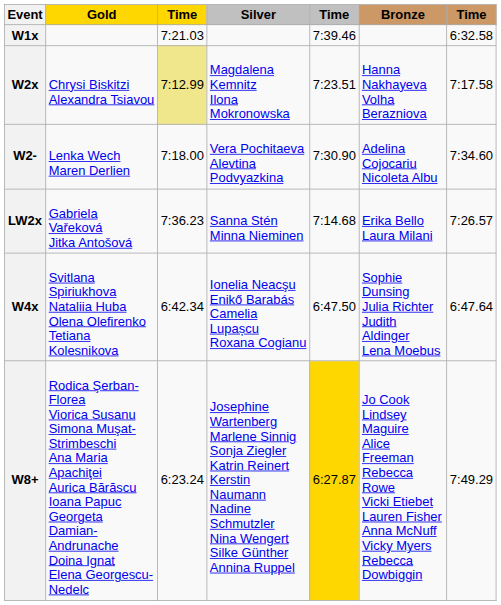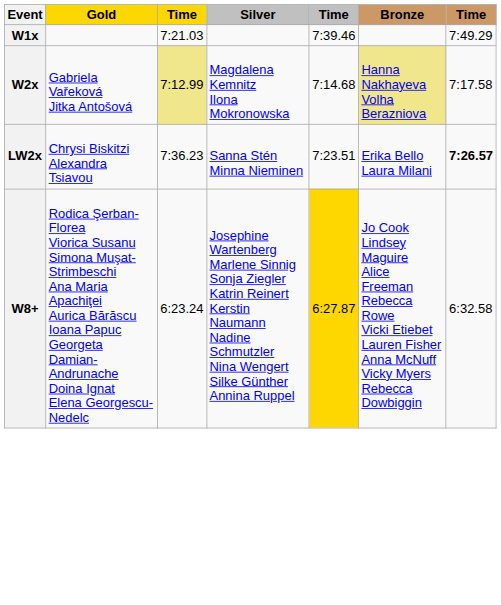W1x | column 7: 6:32.58 -> 7:49.29
W2x | Gold: Chrysi Biskitzi Alexandra Tsiavou -> Gabriela Vařeková Jitka Antošová
W2x | column 5: 7:23.51 -> 7:14.68
W2x | Bronze: no background -> khaki background
- row: W2- | Lenka Wech Maren Derlien | 7:18.00 | Vera Pochitaeva Alevtina Podvyazkina | 7:30.90 | Adelina Cojocariu Nicoleta Albu | 7:34.60
LW2x | Gold: Gabriela Vařeková Jitka Antošová -> Chrysi Biskitzi Alexandra Tsiavou
LW2x | column 5: 7:14.68 -> 7:23.51
LW2x | column 7: normal -> bold
- row: W4x | Svitlana Spiriukhova Nataliia Huba Olena Olefirenko Tetiana Kolesnikova | 6:42.34 | Ionelia Neacşu Enikő Barabás Camelia Lupașcu Roxana Cogianu | 6:47.50 | Sophie Dunsing Julia Richter Judith Aldinger Lena Moebus | 6:47.64
W8+ | column 7: 7:49.29 -> 6:32.58
